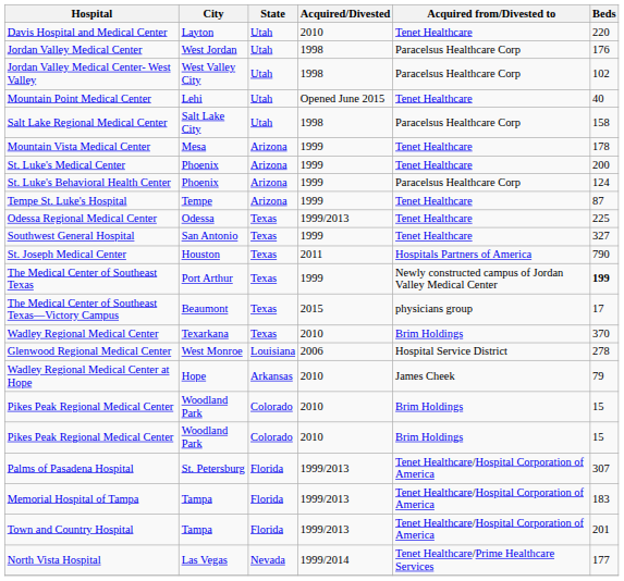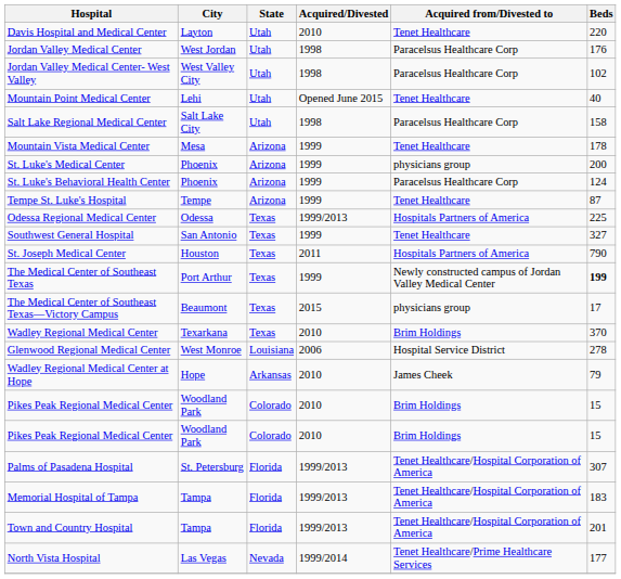St. Luke's Medical Center | Acquired from/Divested to: Tenet Healthcare -> physicians group
Odessa Regional Medical Center | Acquired from/Divested to: Tenet Healthcare -> Hospitals Partners of America
